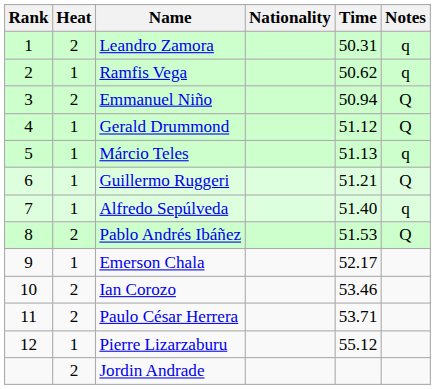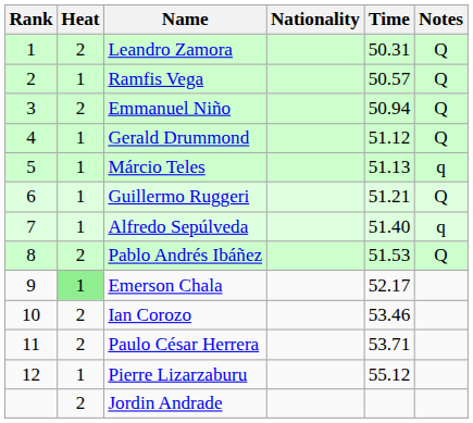Leandro Zamora | Notes: q -> Q
Ramfis Vega | Time: 50.62 -> 50.57
Ramfis Vega | Notes: q -> Q
Emerson Chala | Heat: no background -> lightgreen background
